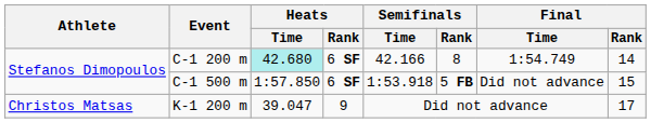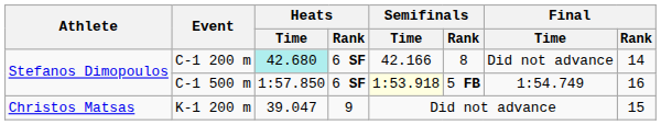C-1 200 m | Final / Time: 1:54.749 -> Did not advance
C-1 500 m | Semifinals / Time: no background -> lightyellow background
C-1 500 m | Final / Time: Did not advance -> 1:54.749
C-1 500 m | Final / Rank: 15 -> 16
K-1 200 m | Final / Rank: 17 -> 15
